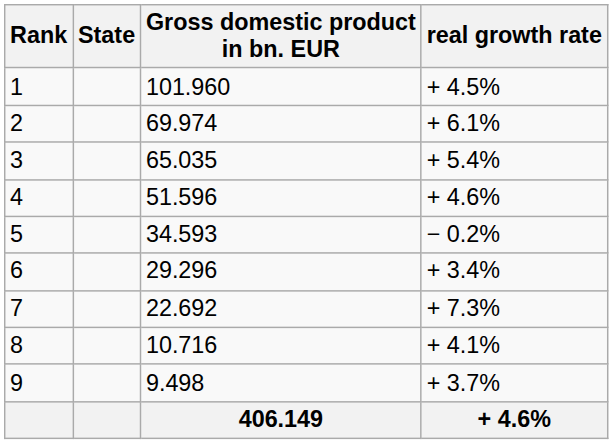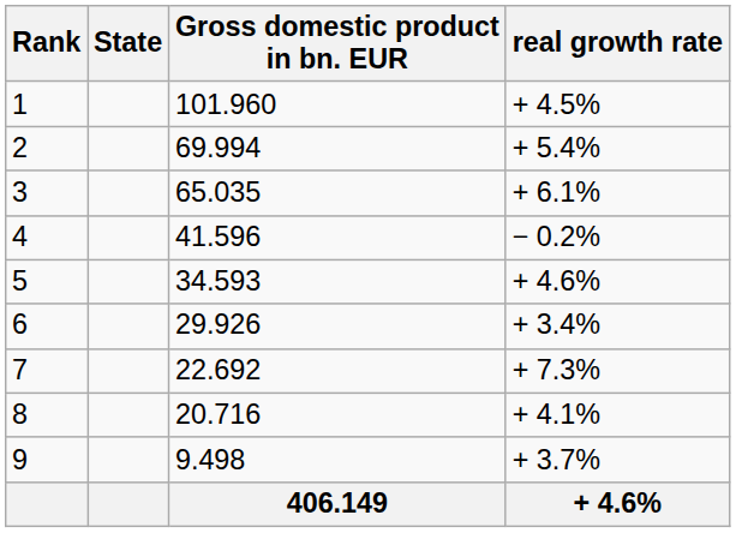2 | Gross domestic product in bn. EUR: 69.974 -> 69.994
2 | real growth rate: + 6.1% -> + 5.4%
3 | real growth rate: + 5.4% -> + 6.1%
4 | Gross domestic product in bn. EUR: 51.596 -> 41.596
4 | real growth rate: + 4.6% -> − 0.2%
5 | real growth rate: − 0.2% -> + 4.6%
6 | Gross domestic product in bn. EUR: 29.296 -> 29.926
8 | Gross domestic product in bn. EUR: 10.716 -> 20.716
